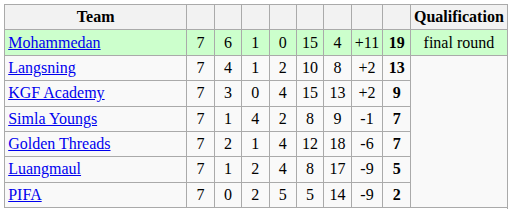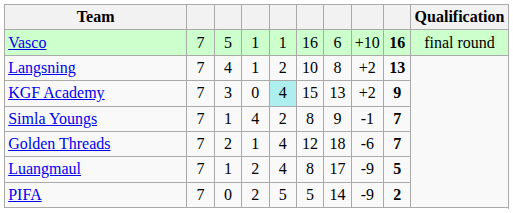- row: Mohammedan | 7 | 6 | 1 | 0 | 15 | 4 | +11 | 19 | final round
+ row: Vasco | 7 | 5 | 1 | 1 | 16 | 6 | +10 | 16 | final round
KGF Academy | column 5: no background -> paleturquoise background
